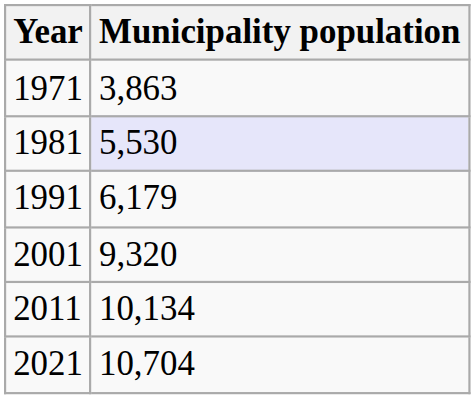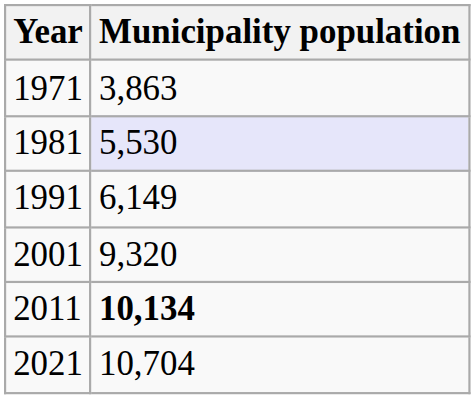1991 | Municipality population: 6,179 -> 6,149
2011 | Municipality population: normal -> bold
